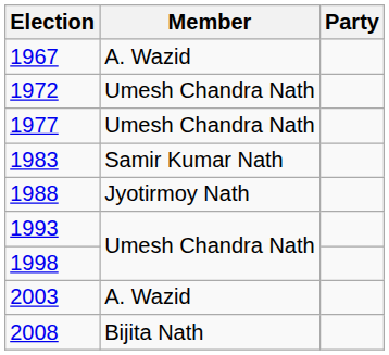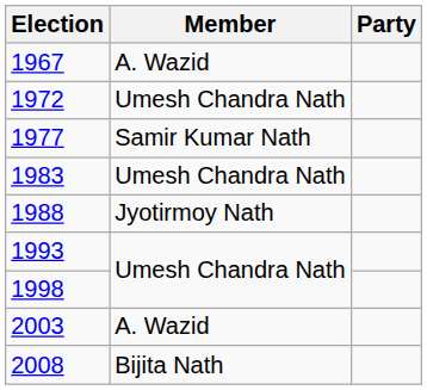1977 | Member: Umesh Chandra Nath -> Samir Kumar Nath
1983 | Member: Samir Kumar Nath -> Umesh Chandra Nath
